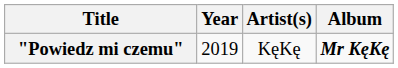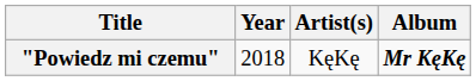"Powiedz mi czemu" | Year: 2019 -> 2018
